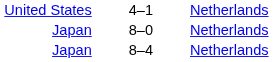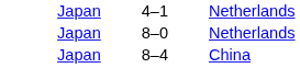4–1 | column 1: United States -> Japan
8–4 | column 3: Netherlands -> China
